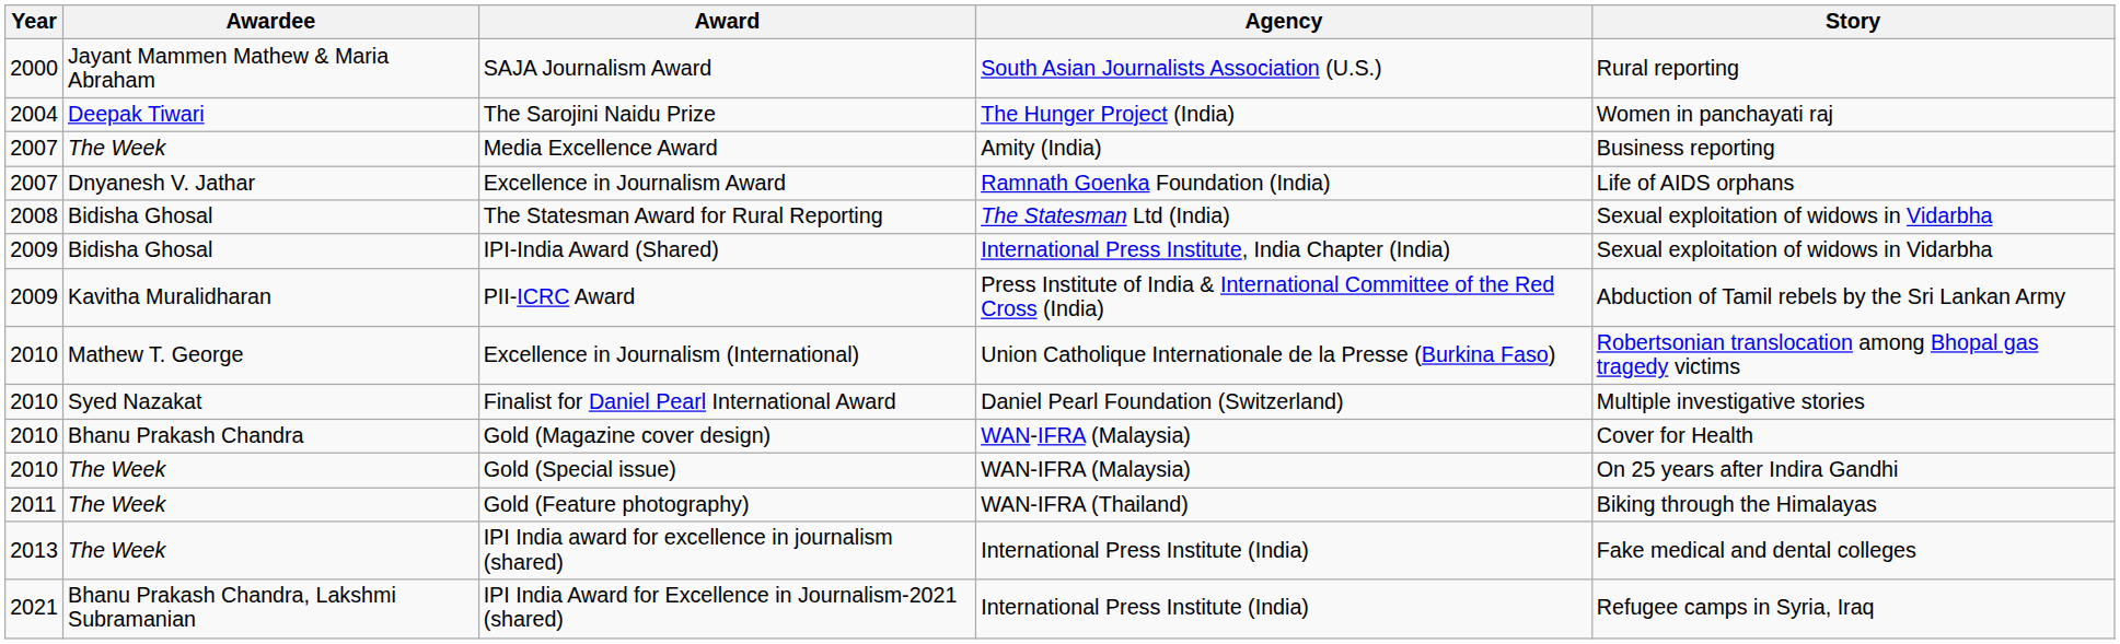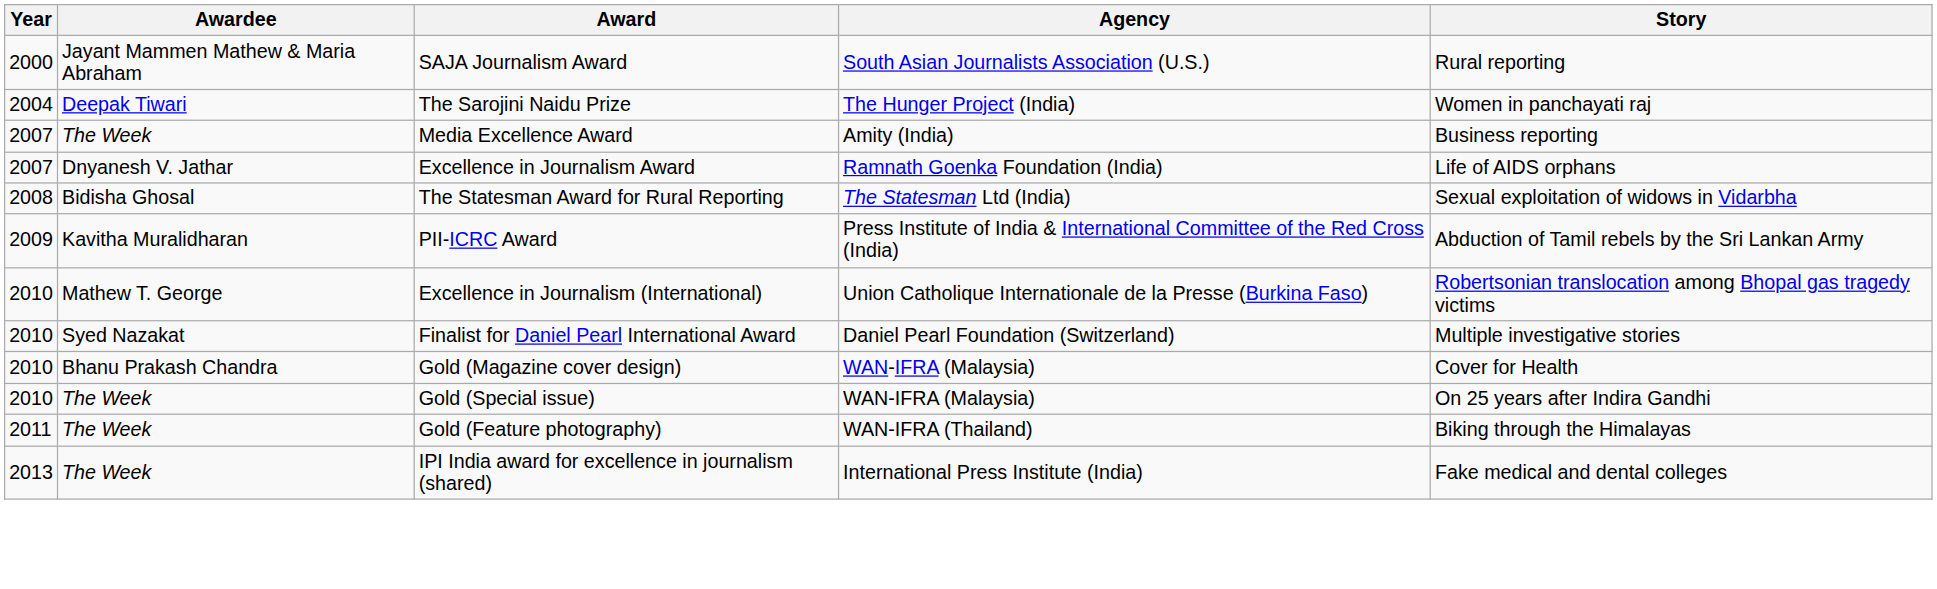- row: 2009 | Bidisha Ghosal | IPI-India Award (Shared) | International Press Institute, India Chapter (India) | Sexual exploitation of widows in Vidarbha
- row: 2021 | Bhanu Prakash Chandra, Lakshmi Subramanian | IPI India Award for Excellence in Journalism-2021 (shared) | International Press Institute (India) | Refugee camps in Syria, Iraq
